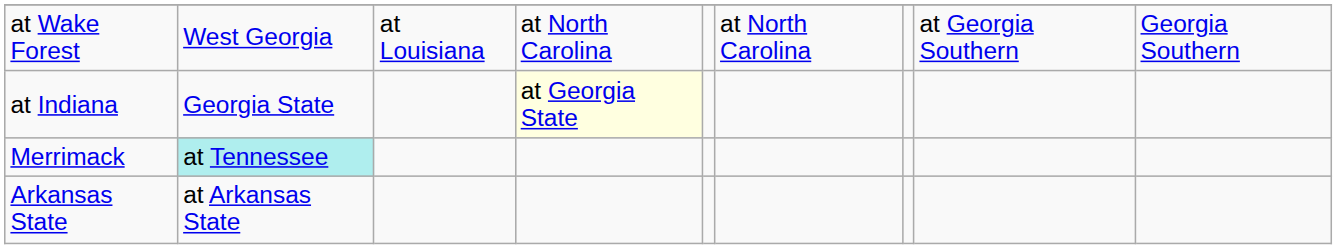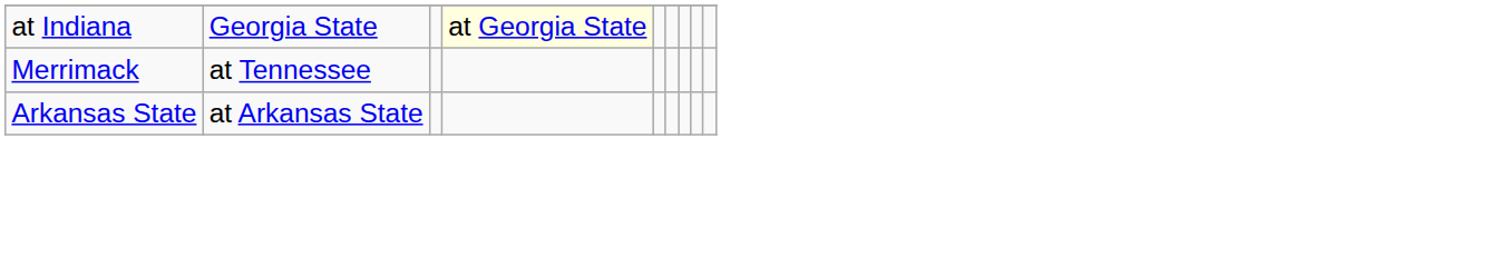- row: at Wake Forest | West Georgia | at Louisiana | at North Carolina | at North Carolina | at Georgia Southern | Georgia Southern
Merrimack | column 2: paleturquoise background -> no background
